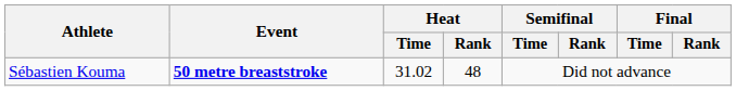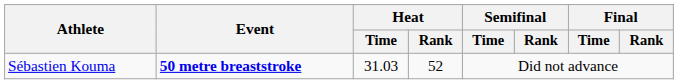Sébastien Kouma | Heat / Time: 31.02 -> 31.03
Sébastien Kouma | Heat / Rank: 48 -> 52
